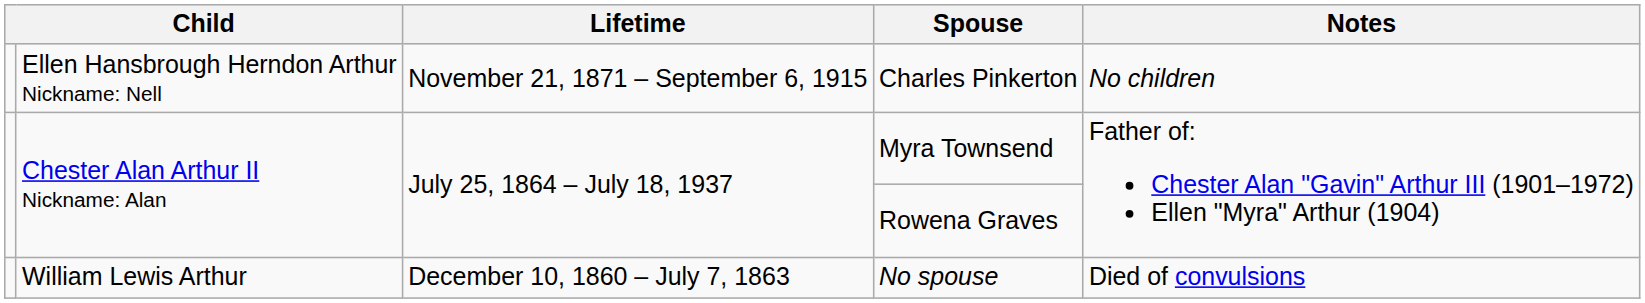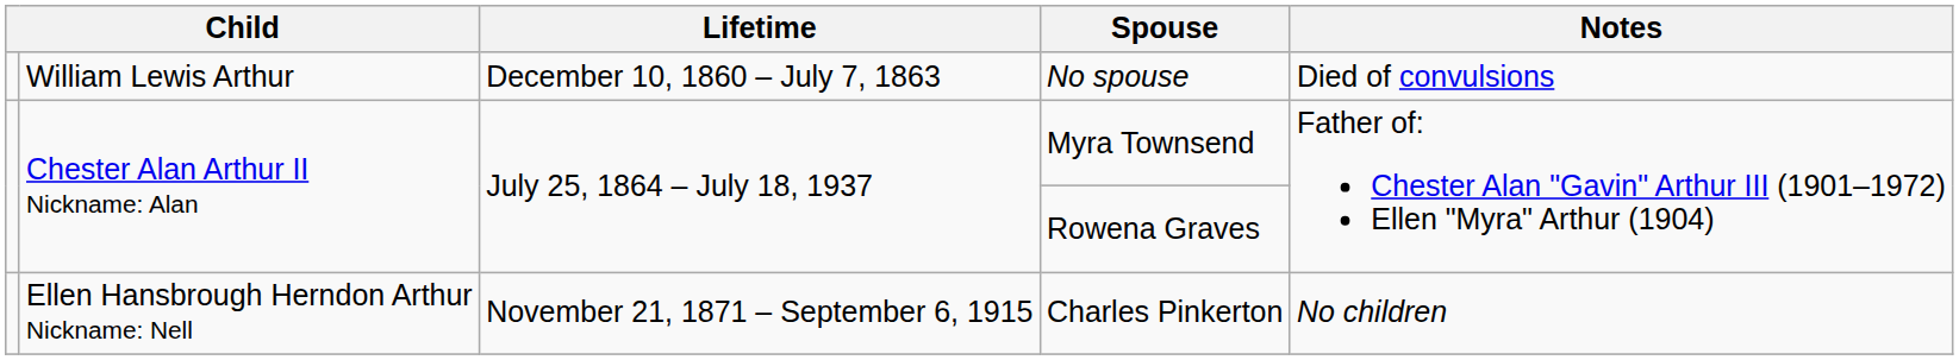rows swapped: No spouse <-> Charles Pinkerton
